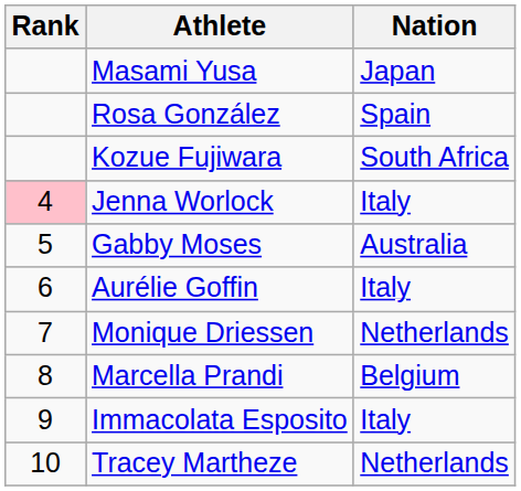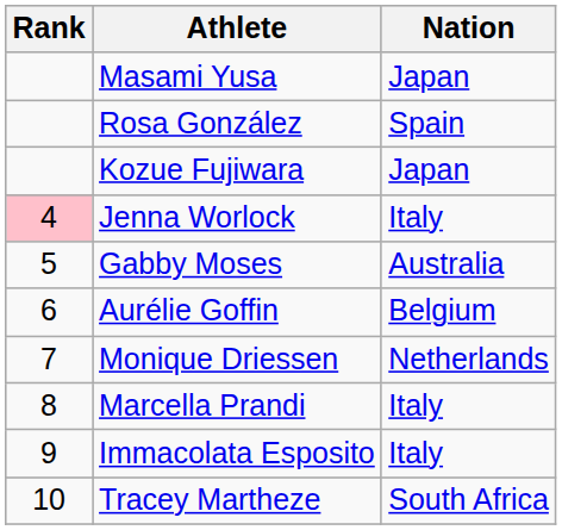Kozue Fujiwara | Nation: South Africa -> Japan
Aurélie Goffin | Nation: Italy -> Belgium
Marcella Prandi | Nation: Belgium -> Italy
Tracey Martheze | Nation: Netherlands -> South Africa
